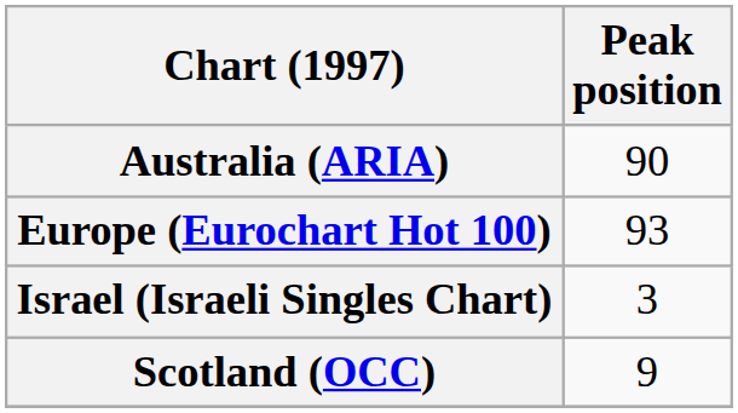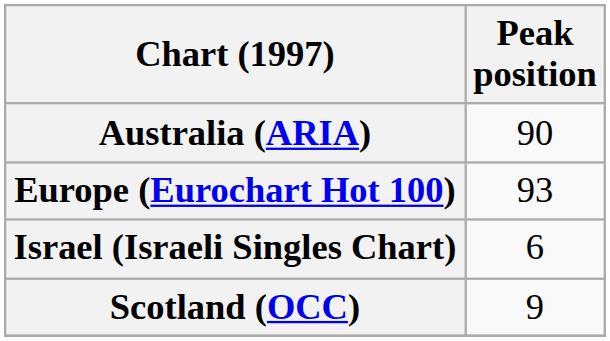Israel (Israeli Singles Chart) | Peak position: 3 -> 6
